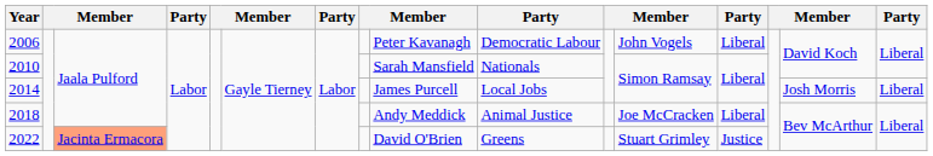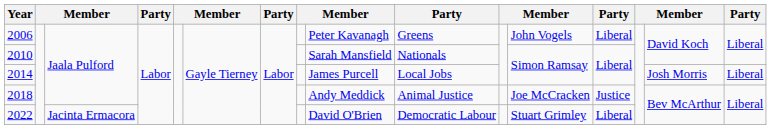2006 | column 10: Democratic Labour -> Greens
2018 | column 13: Liberal -> Justice
2022 | column 3: lightsalmon background -> no background
2022 | column 10: Greens -> Democratic Labour
2022 | column 13: Justice -> Liberal
